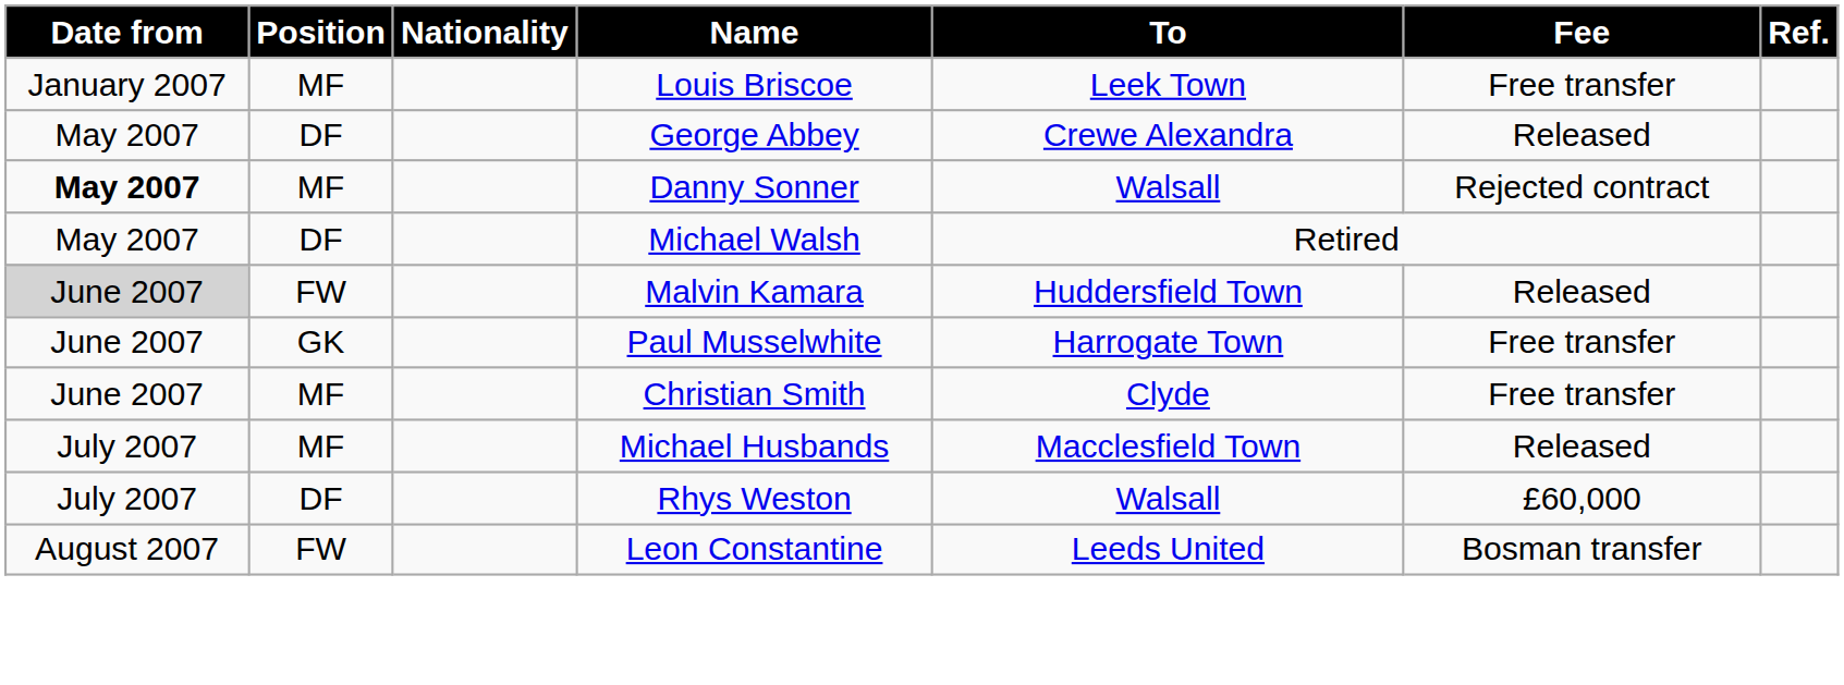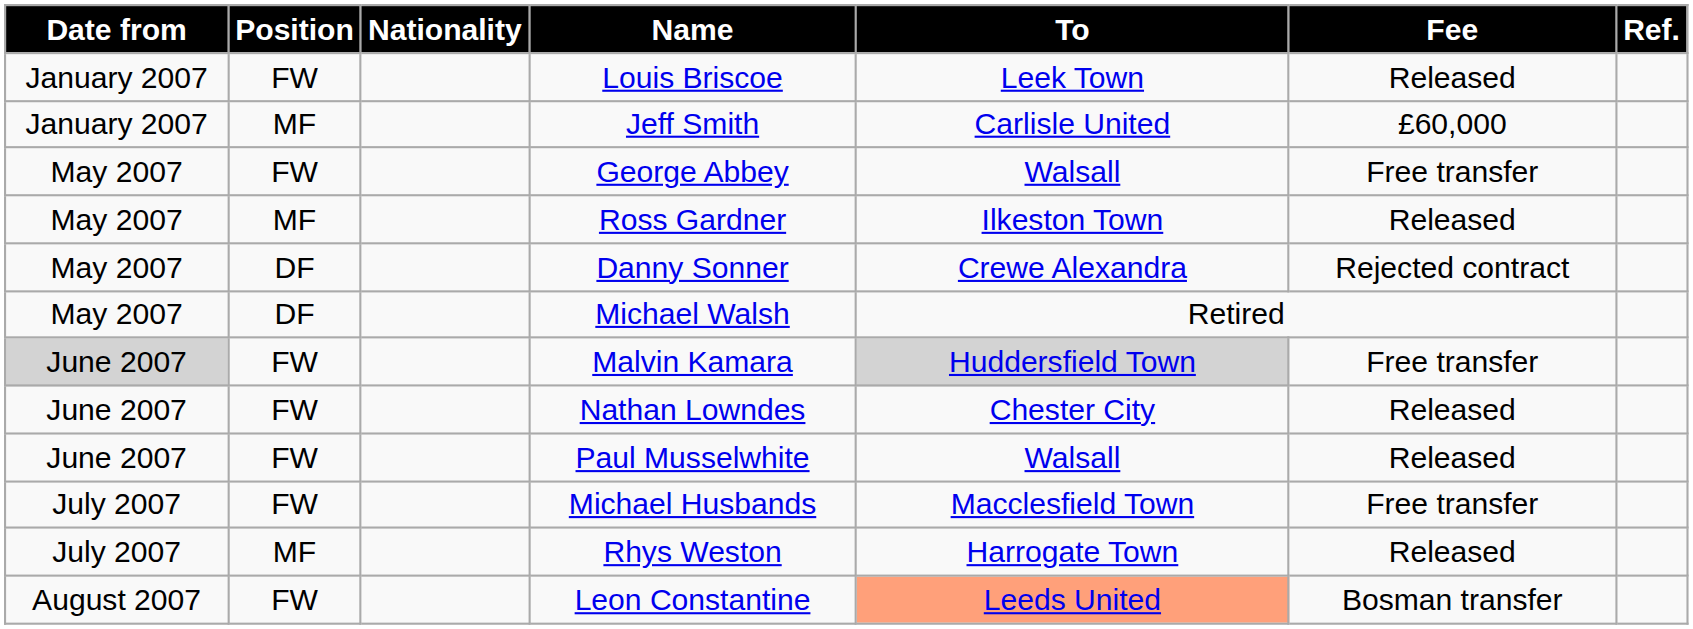Louis Briscoe | Position: MF -> FW
Louis Briscoe | Fee: Free transfer -> Released
+ row: January 2007 | MF | Jeff Smith | Carlisle United | £60,000
George Abbey | Position: DF -> FW
George Abbey | To: Crewe Alexandra -> Walsall
George Abbey | Fee: Released -> Free transfer
+ row: May 2007 | MF | Ross Gardner | Ilkeston Town | Released
Danny Sonner | Date from: bold -> normal
Danny Sonner | Position: MF -> DF
Danny Sonner | To: Walsall -> Crewe Alexandra
Malvin Kamara | To: no background -> lightgrey background
Malvin Kamara | Fee: Released -> Free transfer
+ row: June 2007 | FW | Nathan Lowndes | Chester City | Released
Paul Musselwhite | Position: GK -> FW
Paul Musselwhite | To: Harrogate Town -> Walsall
Paul Musselwhite | Fee: Free transfer -> Released
- row: June 2007 | MF | Christian Smith | Clyde | Free transfer
Michael Husbands | Position: MF -> FW
Michael Husbands | Fee: Released -> Free transfer
Rhys Weston | Position: DF -> MF
Rhys Weston | To: Walsall -> Harrogate Town
Rhys Weston | Fee: £60,000 -> Released
Leon Constantine | To: no background -> lightsalmon background
